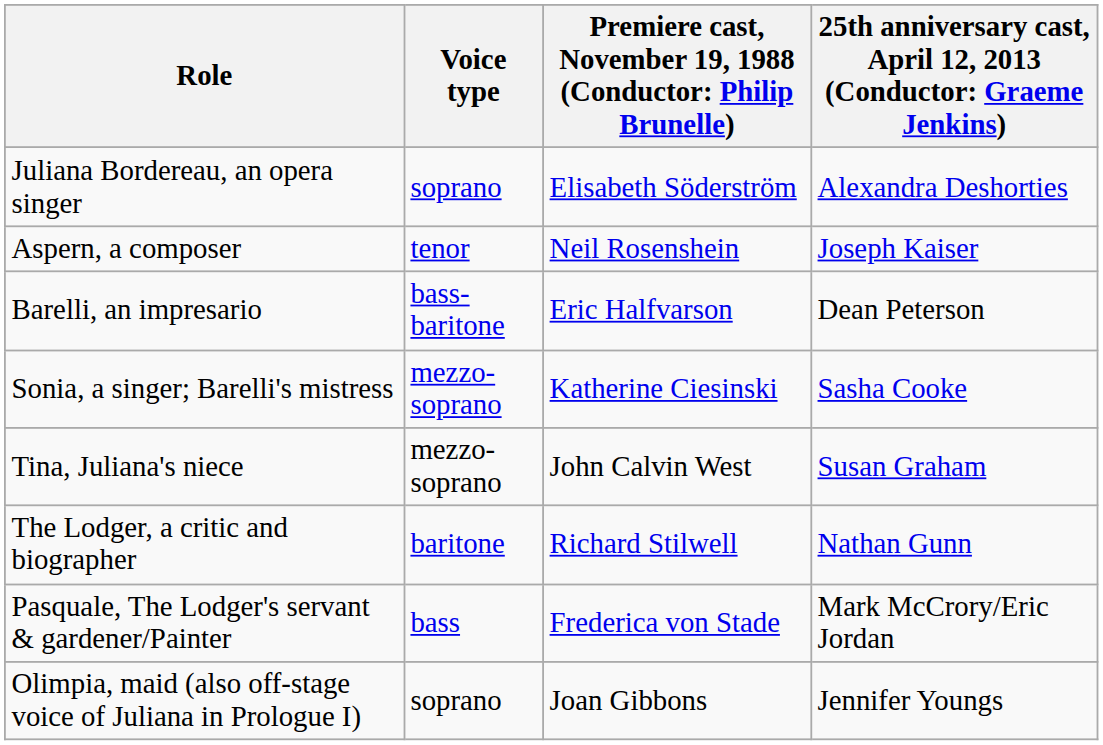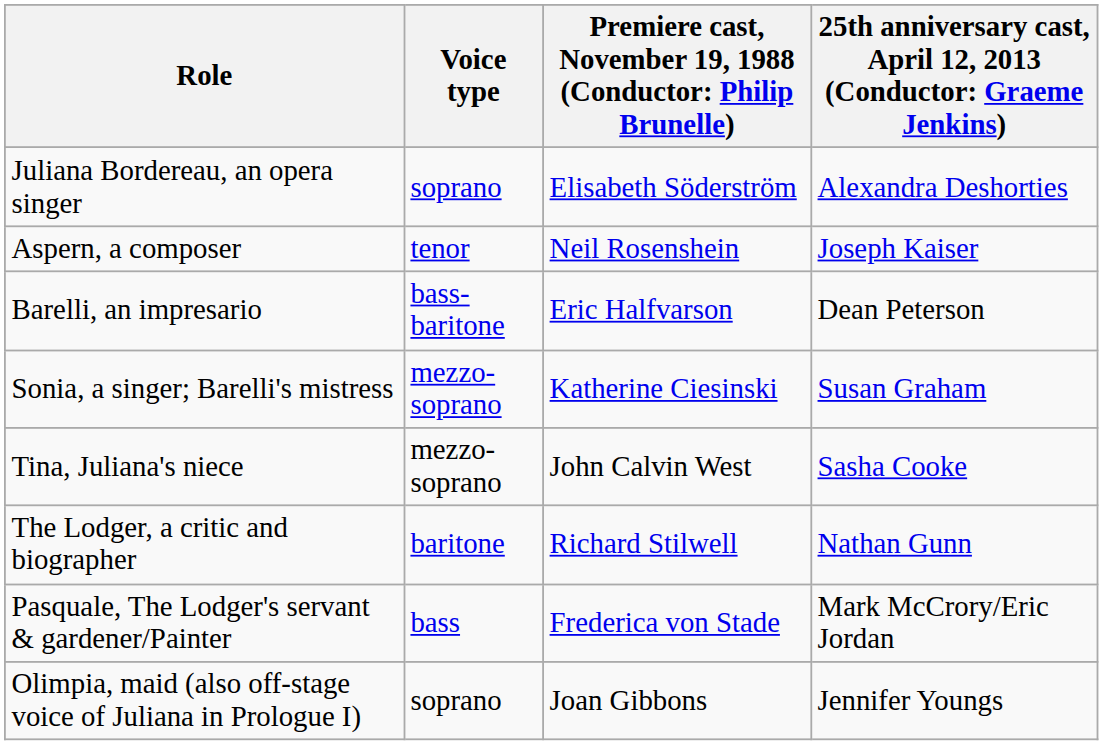Sonia, a singer; Barelli's mistress | column 4: Sasha Cooke -> Susan Graham
Tina, Juliana's niece | column 4: Susan Graham -> Sasha Cooke
